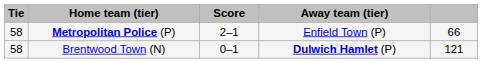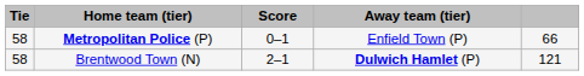Metropolitan Police (P) | Score: 2–1 -> 0–1
Brentwood Town (N) | Score: 0–1 -> 2–1
